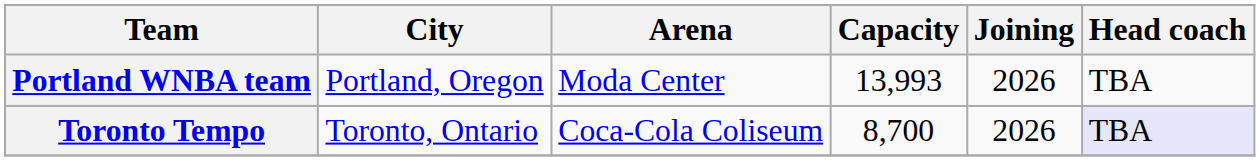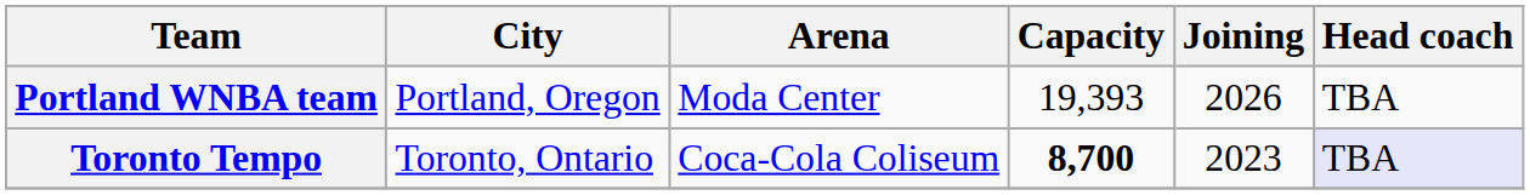Portland WNBA team | Capacity: 13,993 -> 19,393
Toronto Tempo | Capacity: normal -> bold
Toronto Tempo | Joining: 2026 -> 2023
